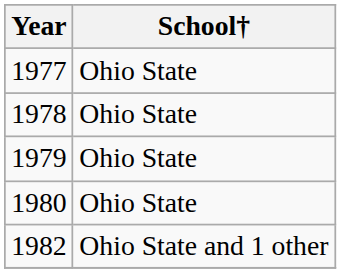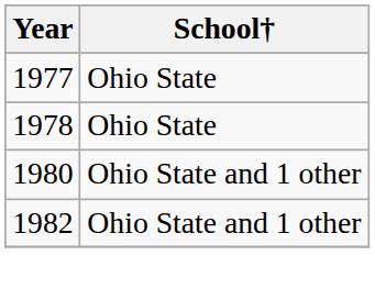- row: 1979 | Ohio State
1980 | School†: Ohio State -> Ohio State and 1 other
